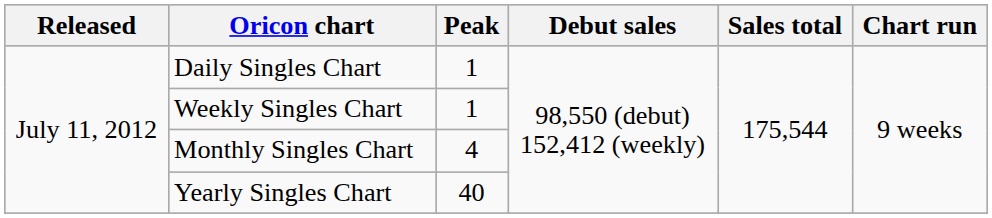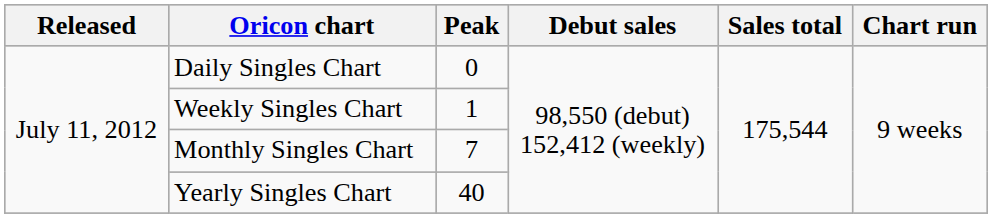Daily Singles Chart | Peak: 1 -> 0
Monthly Singles Chart | Peak: 4 -> 7
